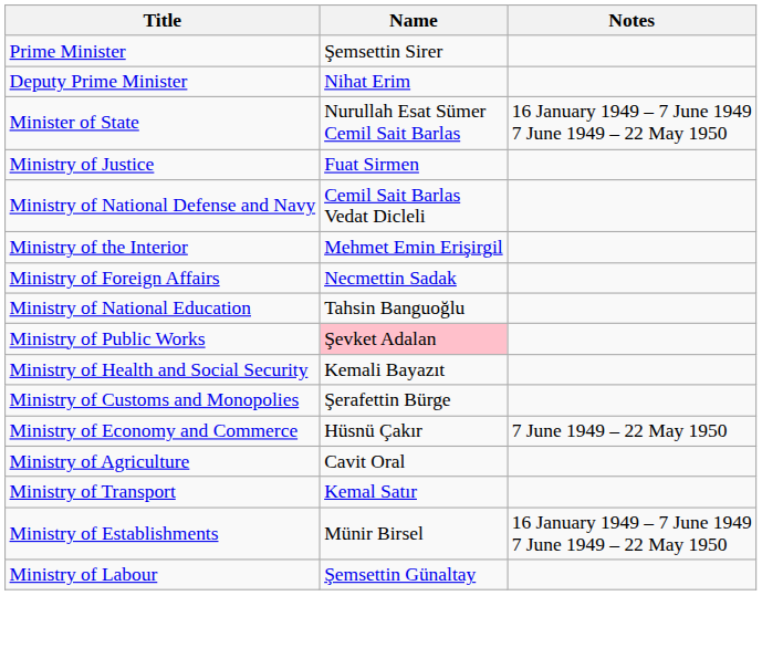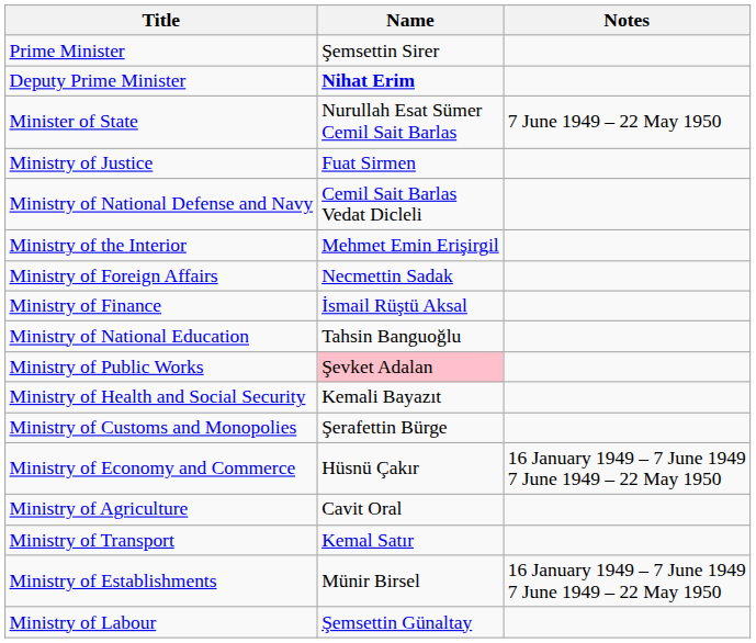Deputy Prime Minister | Name: normal -> bold
Minister of State | Notes: 16 January 1949 – 7 June 1949 7 June 1949 – 22 May 1950 -> 7 June 1949 – 22 May 1950
+ row: Ministry of Finance | İsmail Rüştü Aksal
Ministry of Economy and Commerce | Notes: 7 June 1949 – 22 May 1950 -> 16 January 1949 – 7 June 1949 7 June 1949 – 22 May 1950
